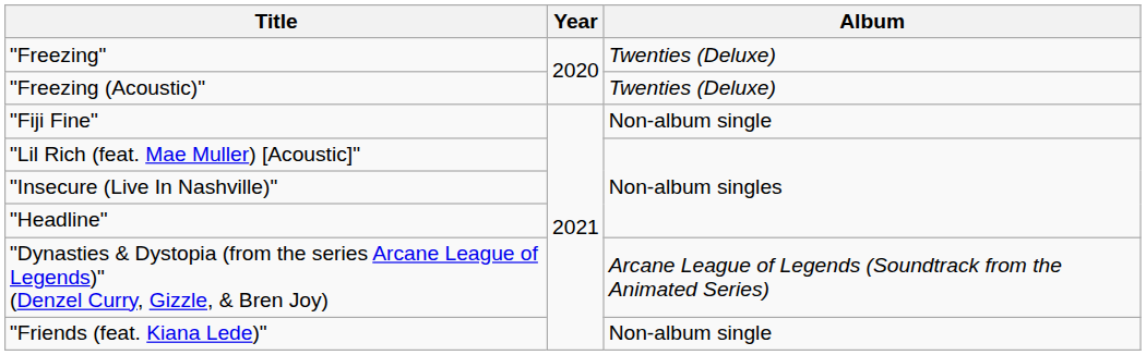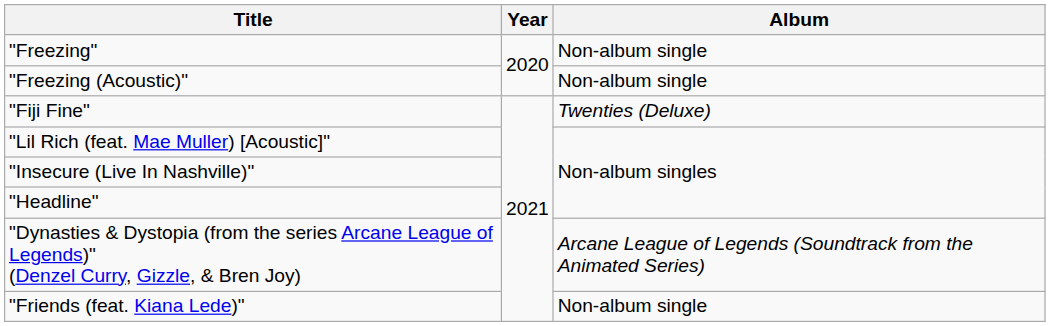"Freezing" | Album: Twenties (Deluxe) -> Non-album single
"Freezing (Acoustic)" | Album: Twenties (Deluxe) -> Non-album single
"Fiji Fine" | Album: Non-album single -> Twenties (Deluxe)
